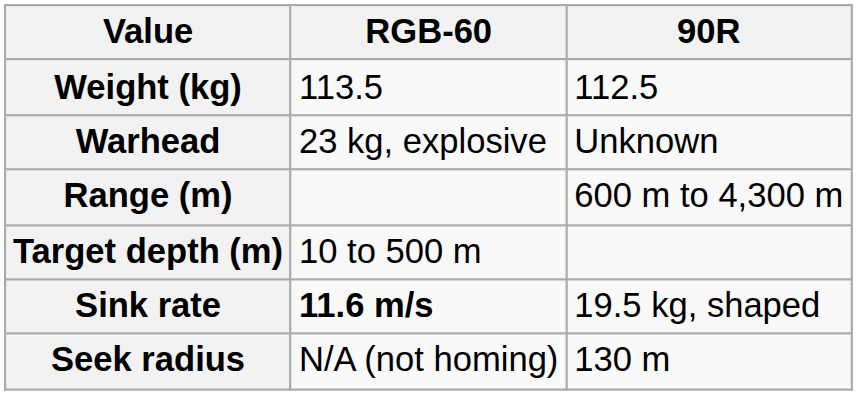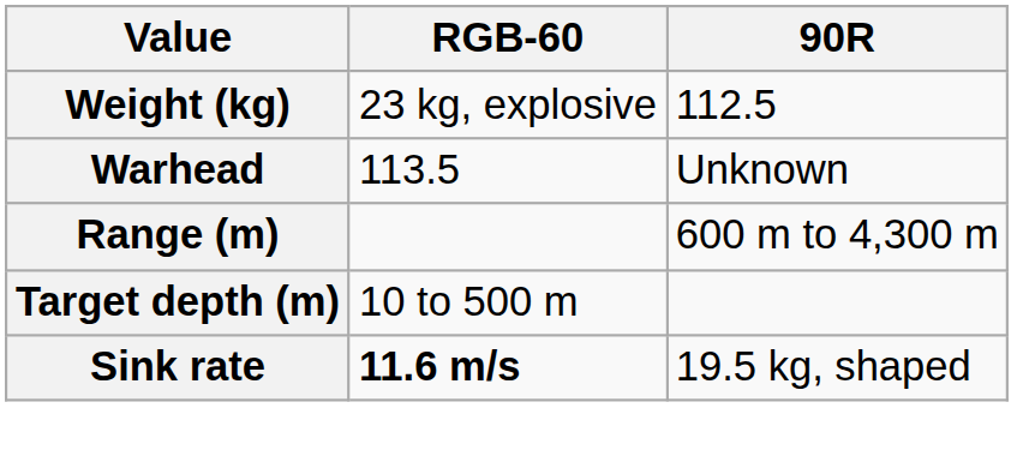Weight (kg) | RGB-60: 113.5 -> 23 kg, explosive
Warhead | RGB-60: 23 kg, explosive -> 113.5
- row: Seek radius | N/A (not homing) | 130 m
